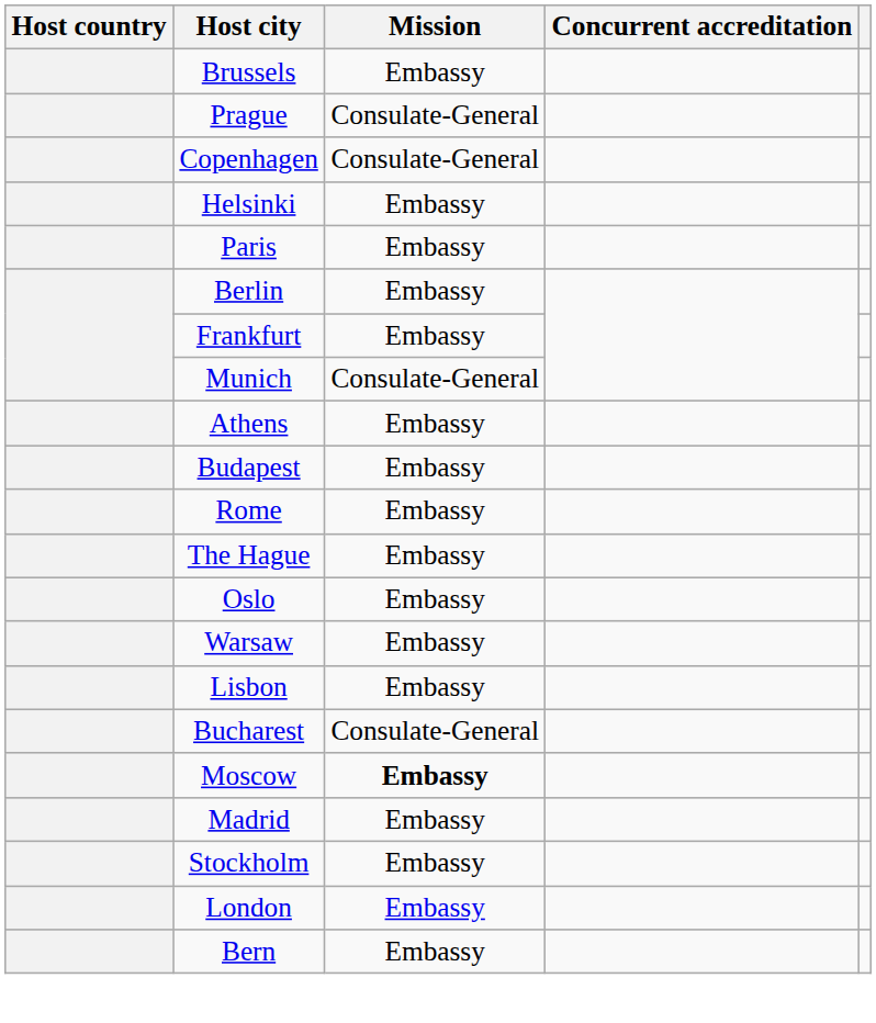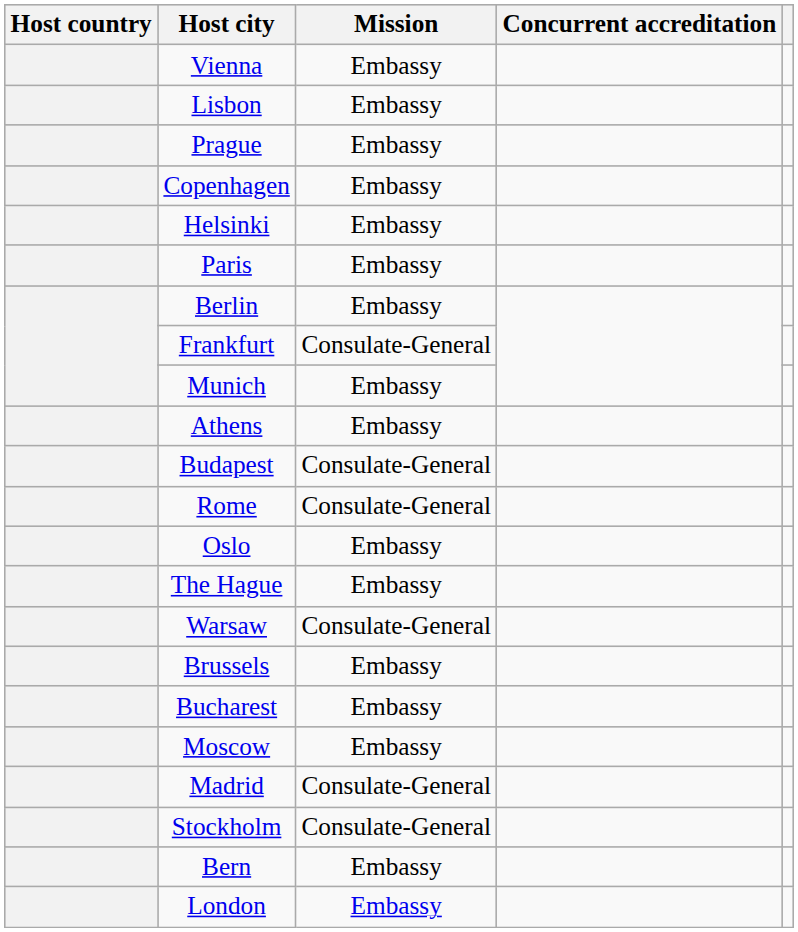+ row: Vienna | Embassy
rows swapped: Brussels <-> Lisbon
Prague | Mission: Consulate-General -> Embassy
Copenhagen | Mission: Consulate-General -> Embassy
Frankfurt | Mission: Embassy -> Consulate-General
Munich | Mission: Consulate-General -> Embassy
Budapest | Mission: Embassy -> Consulate-General
Rome | Mission: Embassy -> Consulate-General
rows swapped: The Hague <-> Oslo
Warsaw | Mission: Embassy -> Consulate-General
Bucharest | Mission: Consulate-General -> Embassy
Moscow | Mission: bold -> normal
Madrid | Mission: Embassy -> Consulate-General
Stockholm | Mission: Embassy -> Consulate-General
rows swapped: Bern <-> London
